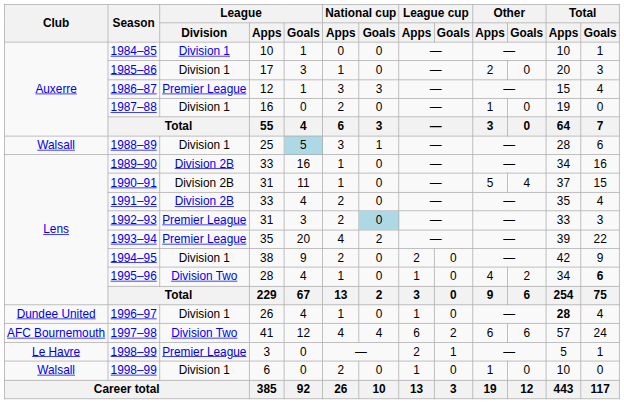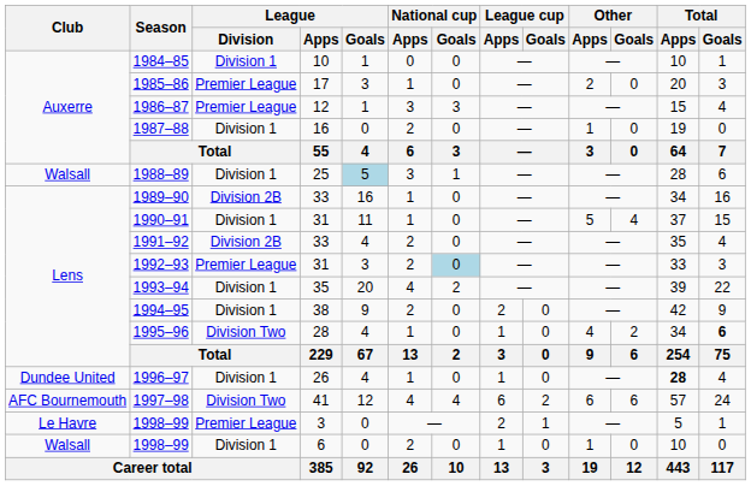1985–86 | League / Division: Division 1 -> Premier League
1990–91 | League / Division: Division 2B -> Division 1
1993–94 | League / Division: Premier League -> Division 1
